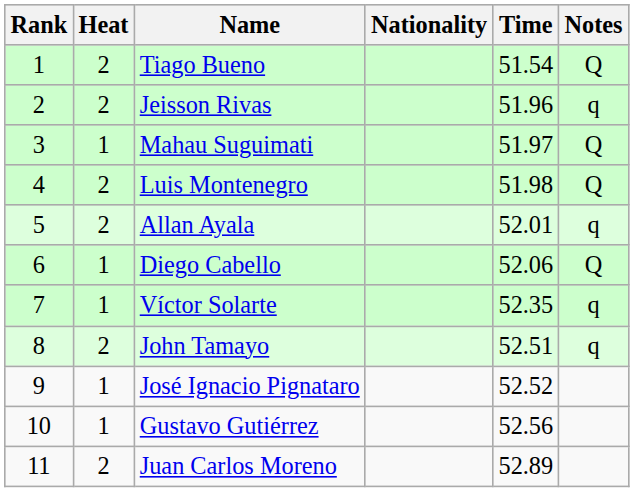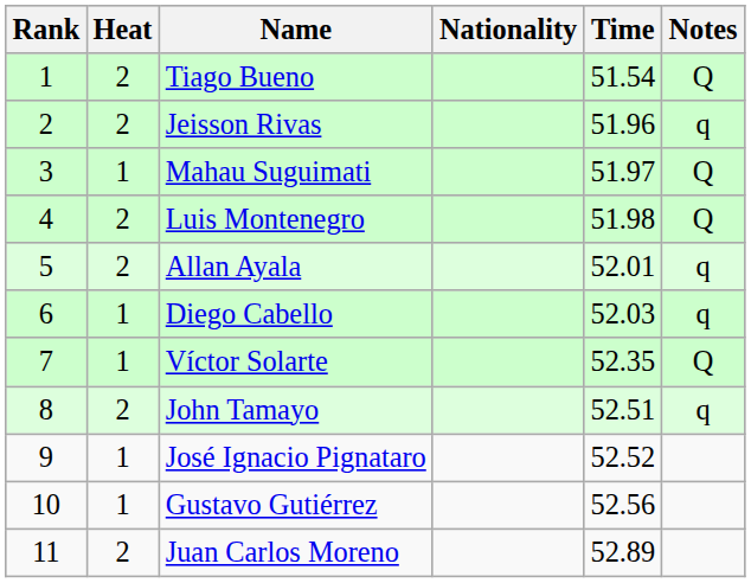Diego Cabello | Time: 52.06 -> 52.03
Diego Cabello | Notes: Q -> q
Víctor Solarte | Notes: q -> Q
